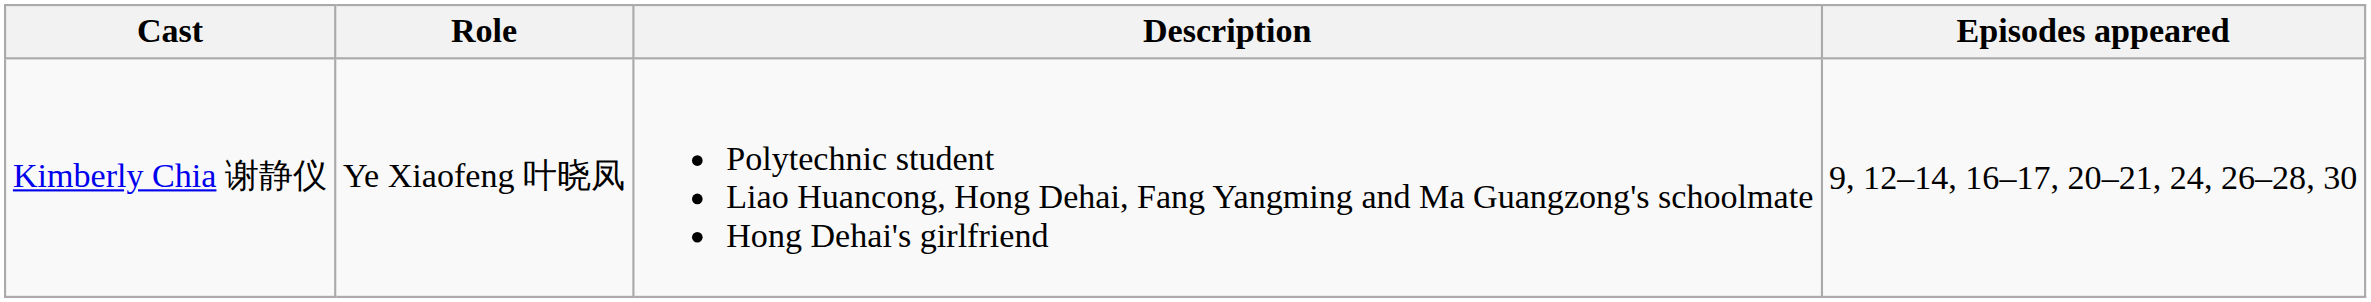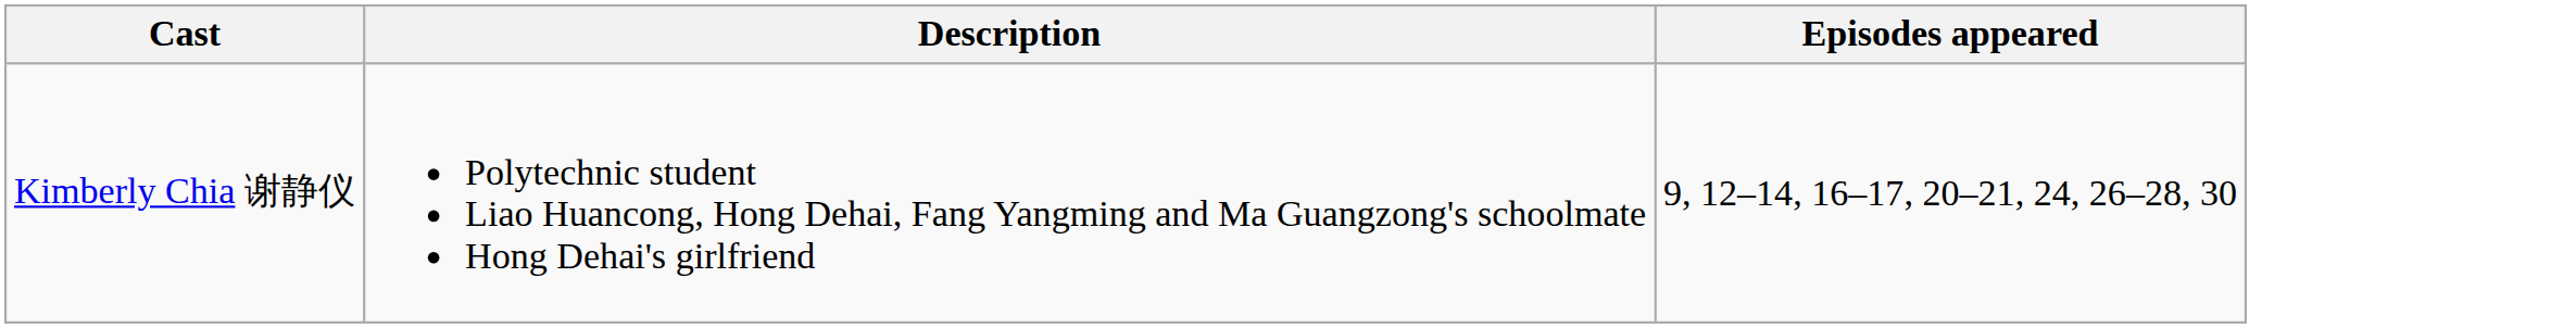- column: Role | Ye Xiaofeng 叶晓凤
